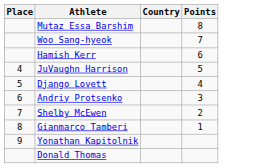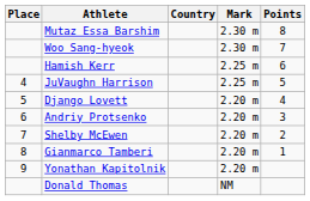+ column: Mark | 2.30 m | 2.30 m | 2.25 m | 2.25 m | 2.20 m | 2.20 m | 2.20 m | 2.20 m | 2.20 m | NM
